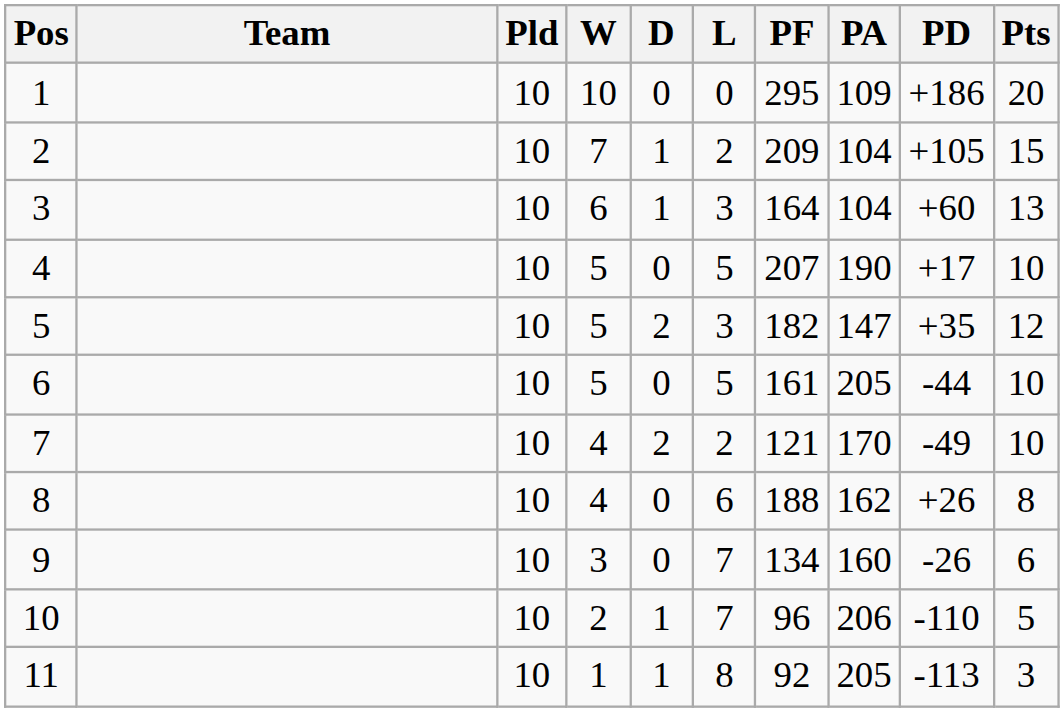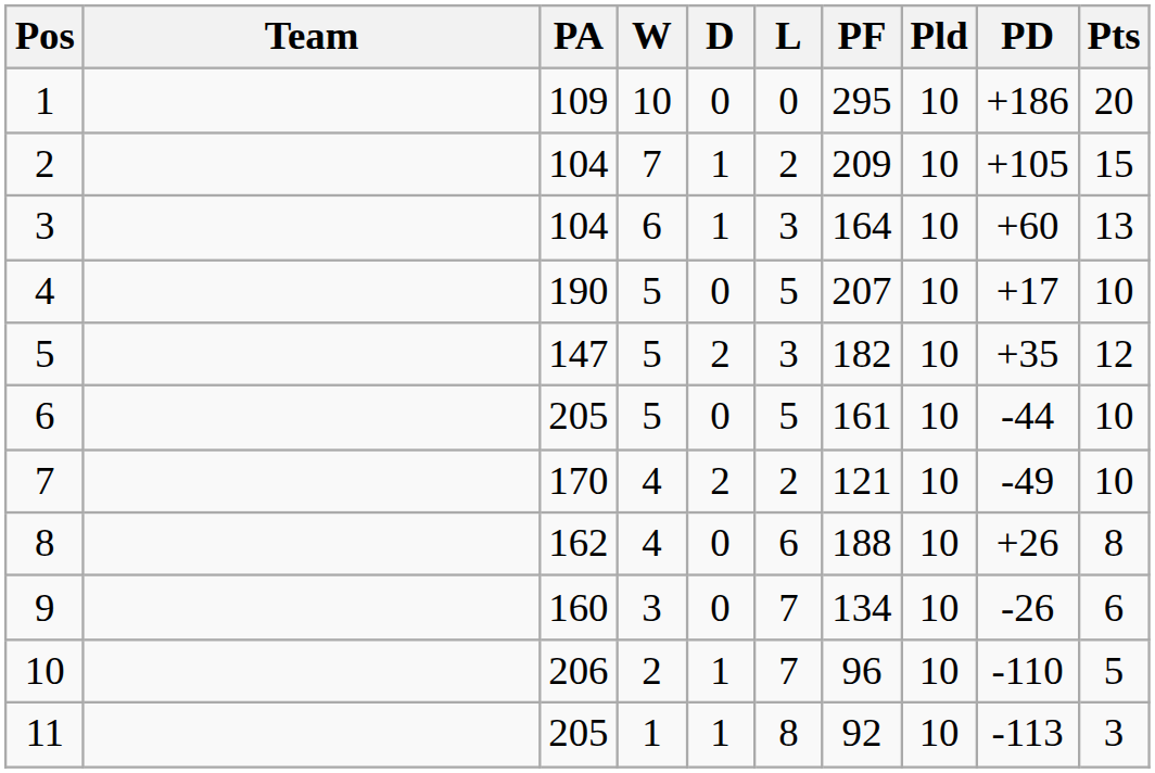columns swapped: Pld <-> PA
